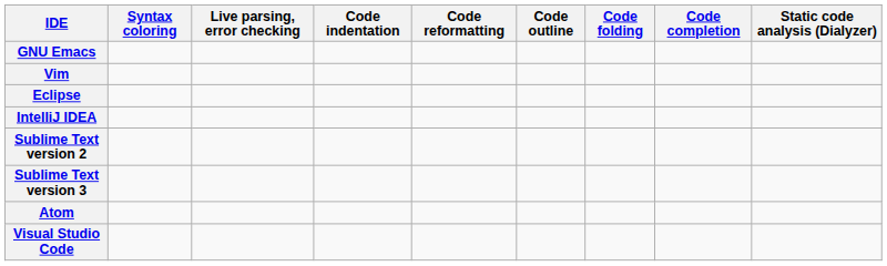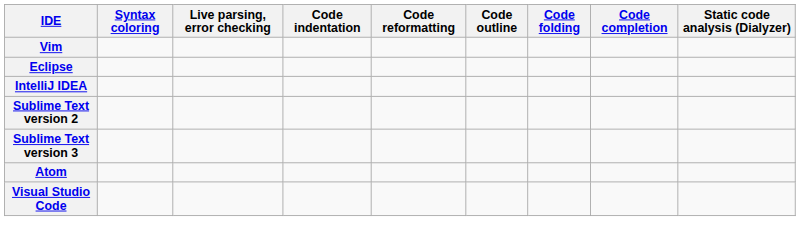- row: GNU Emacs
